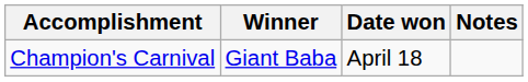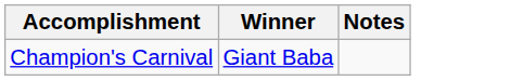- column: Date won | April 18
